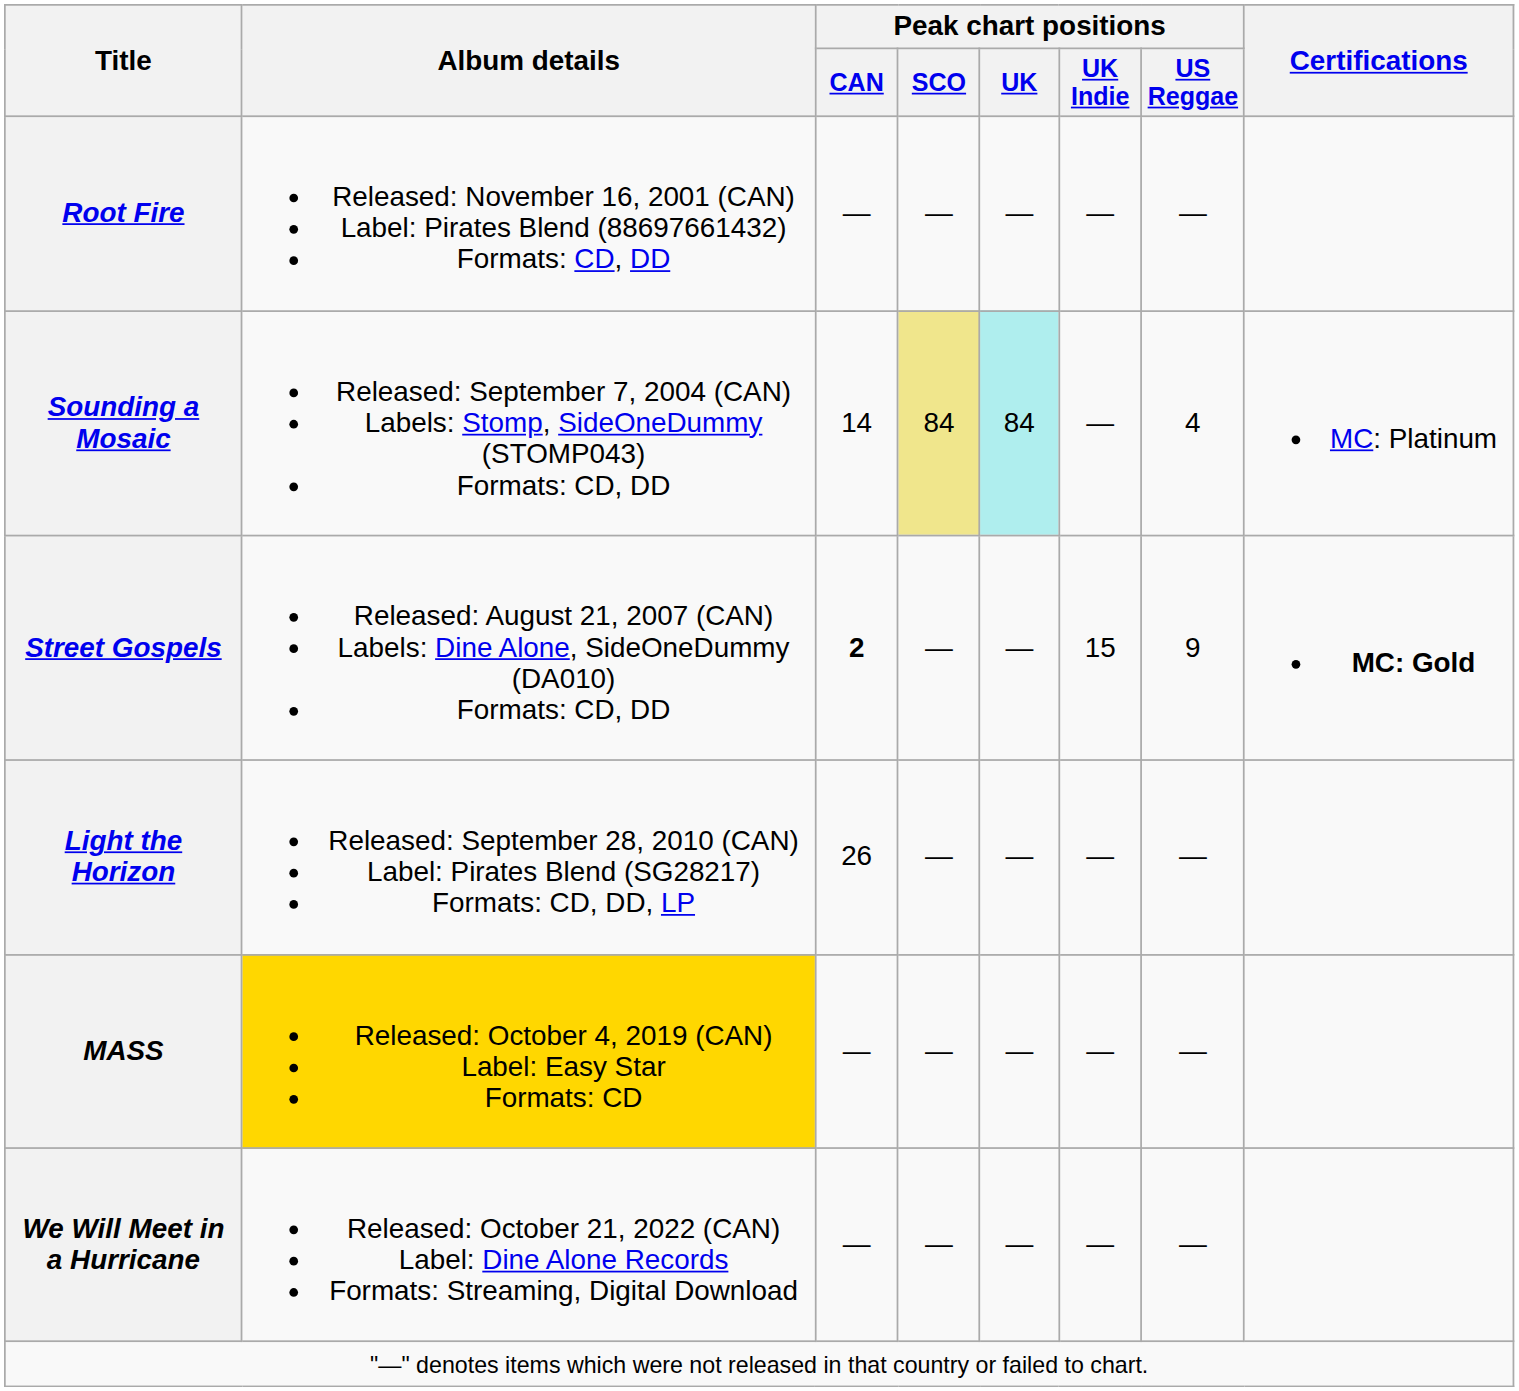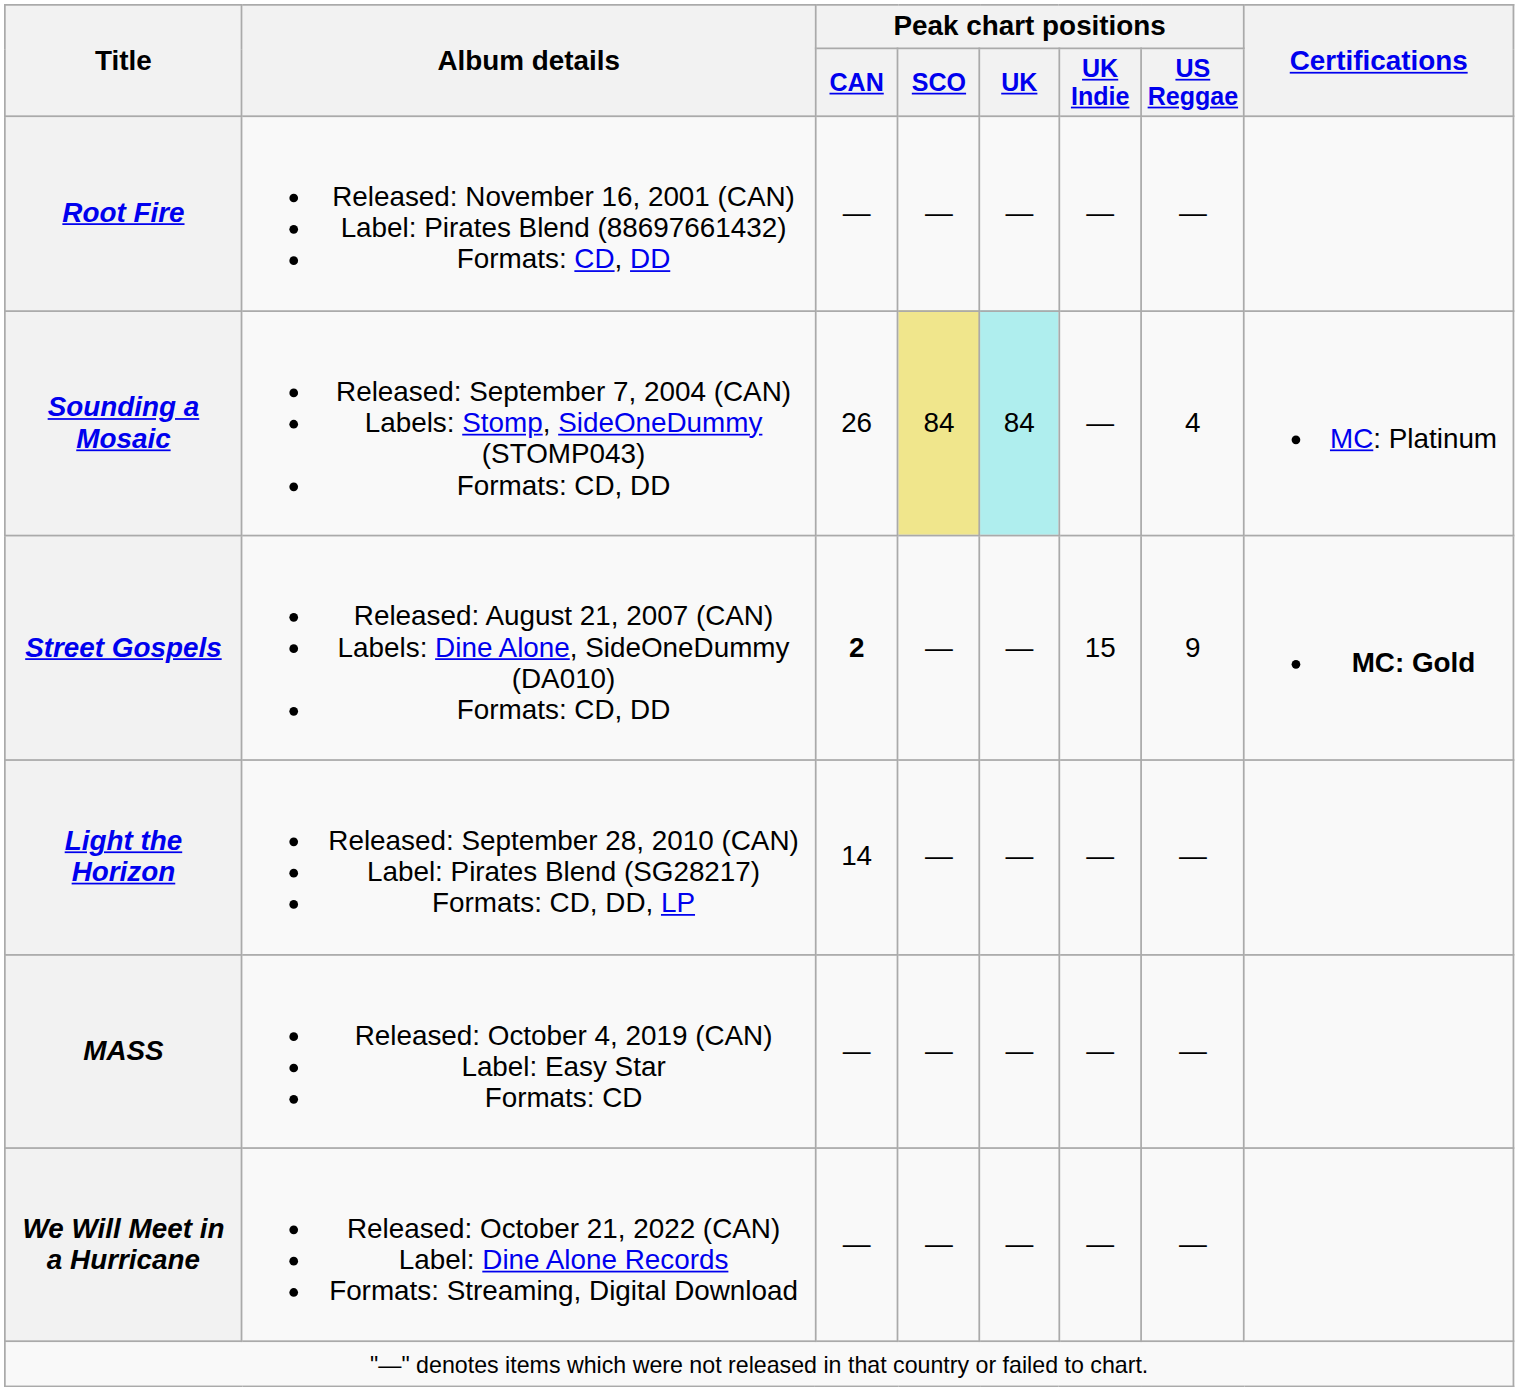Sounding a Mosaic | Peak chart positions / CAN: 14 -> 26
Light the Horizon | Peak chart positions / CAN: 26 -> 14
MASS | Album details: gold background -> no background
